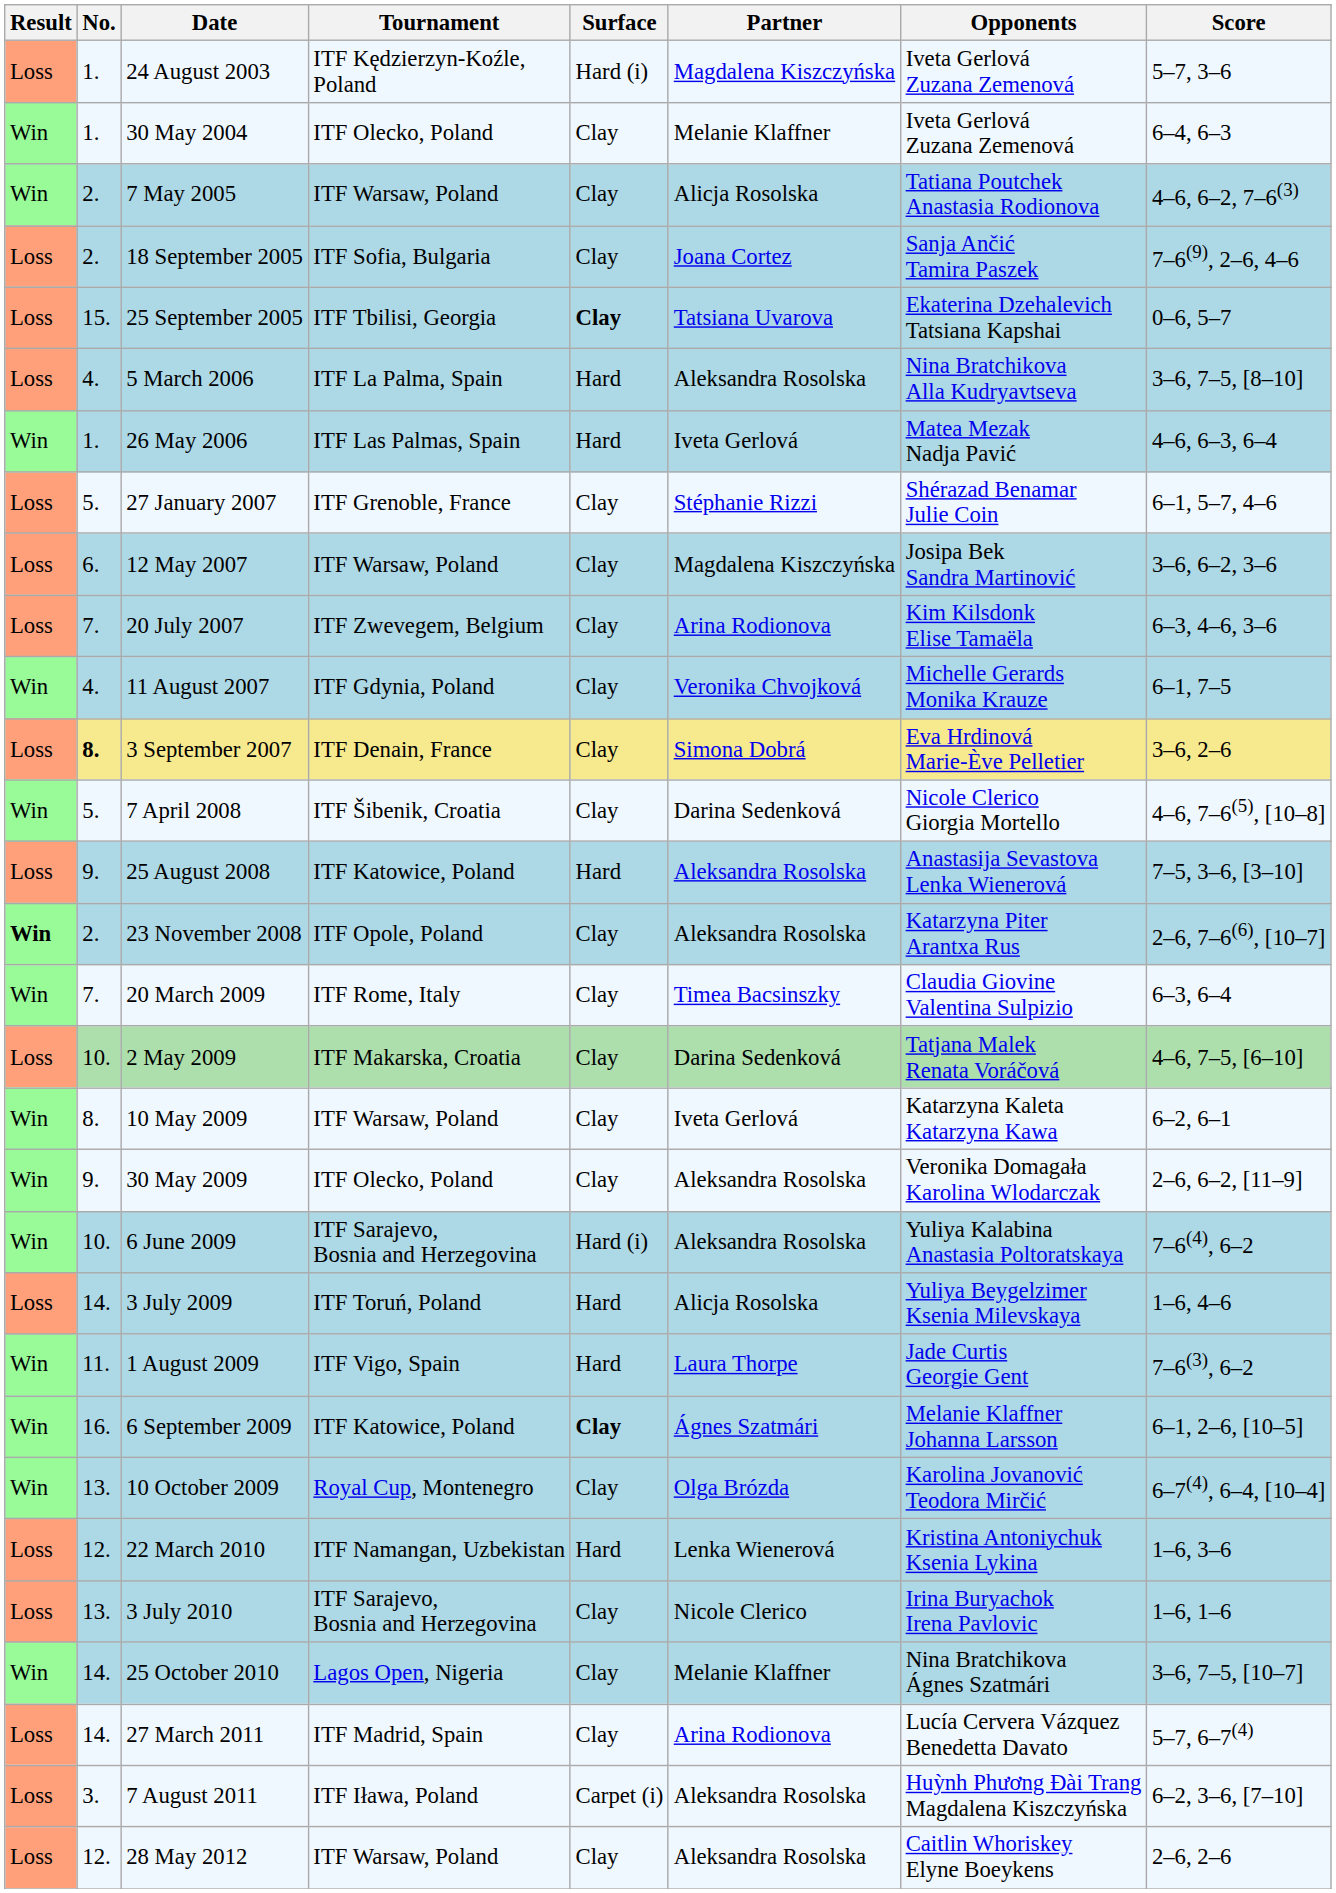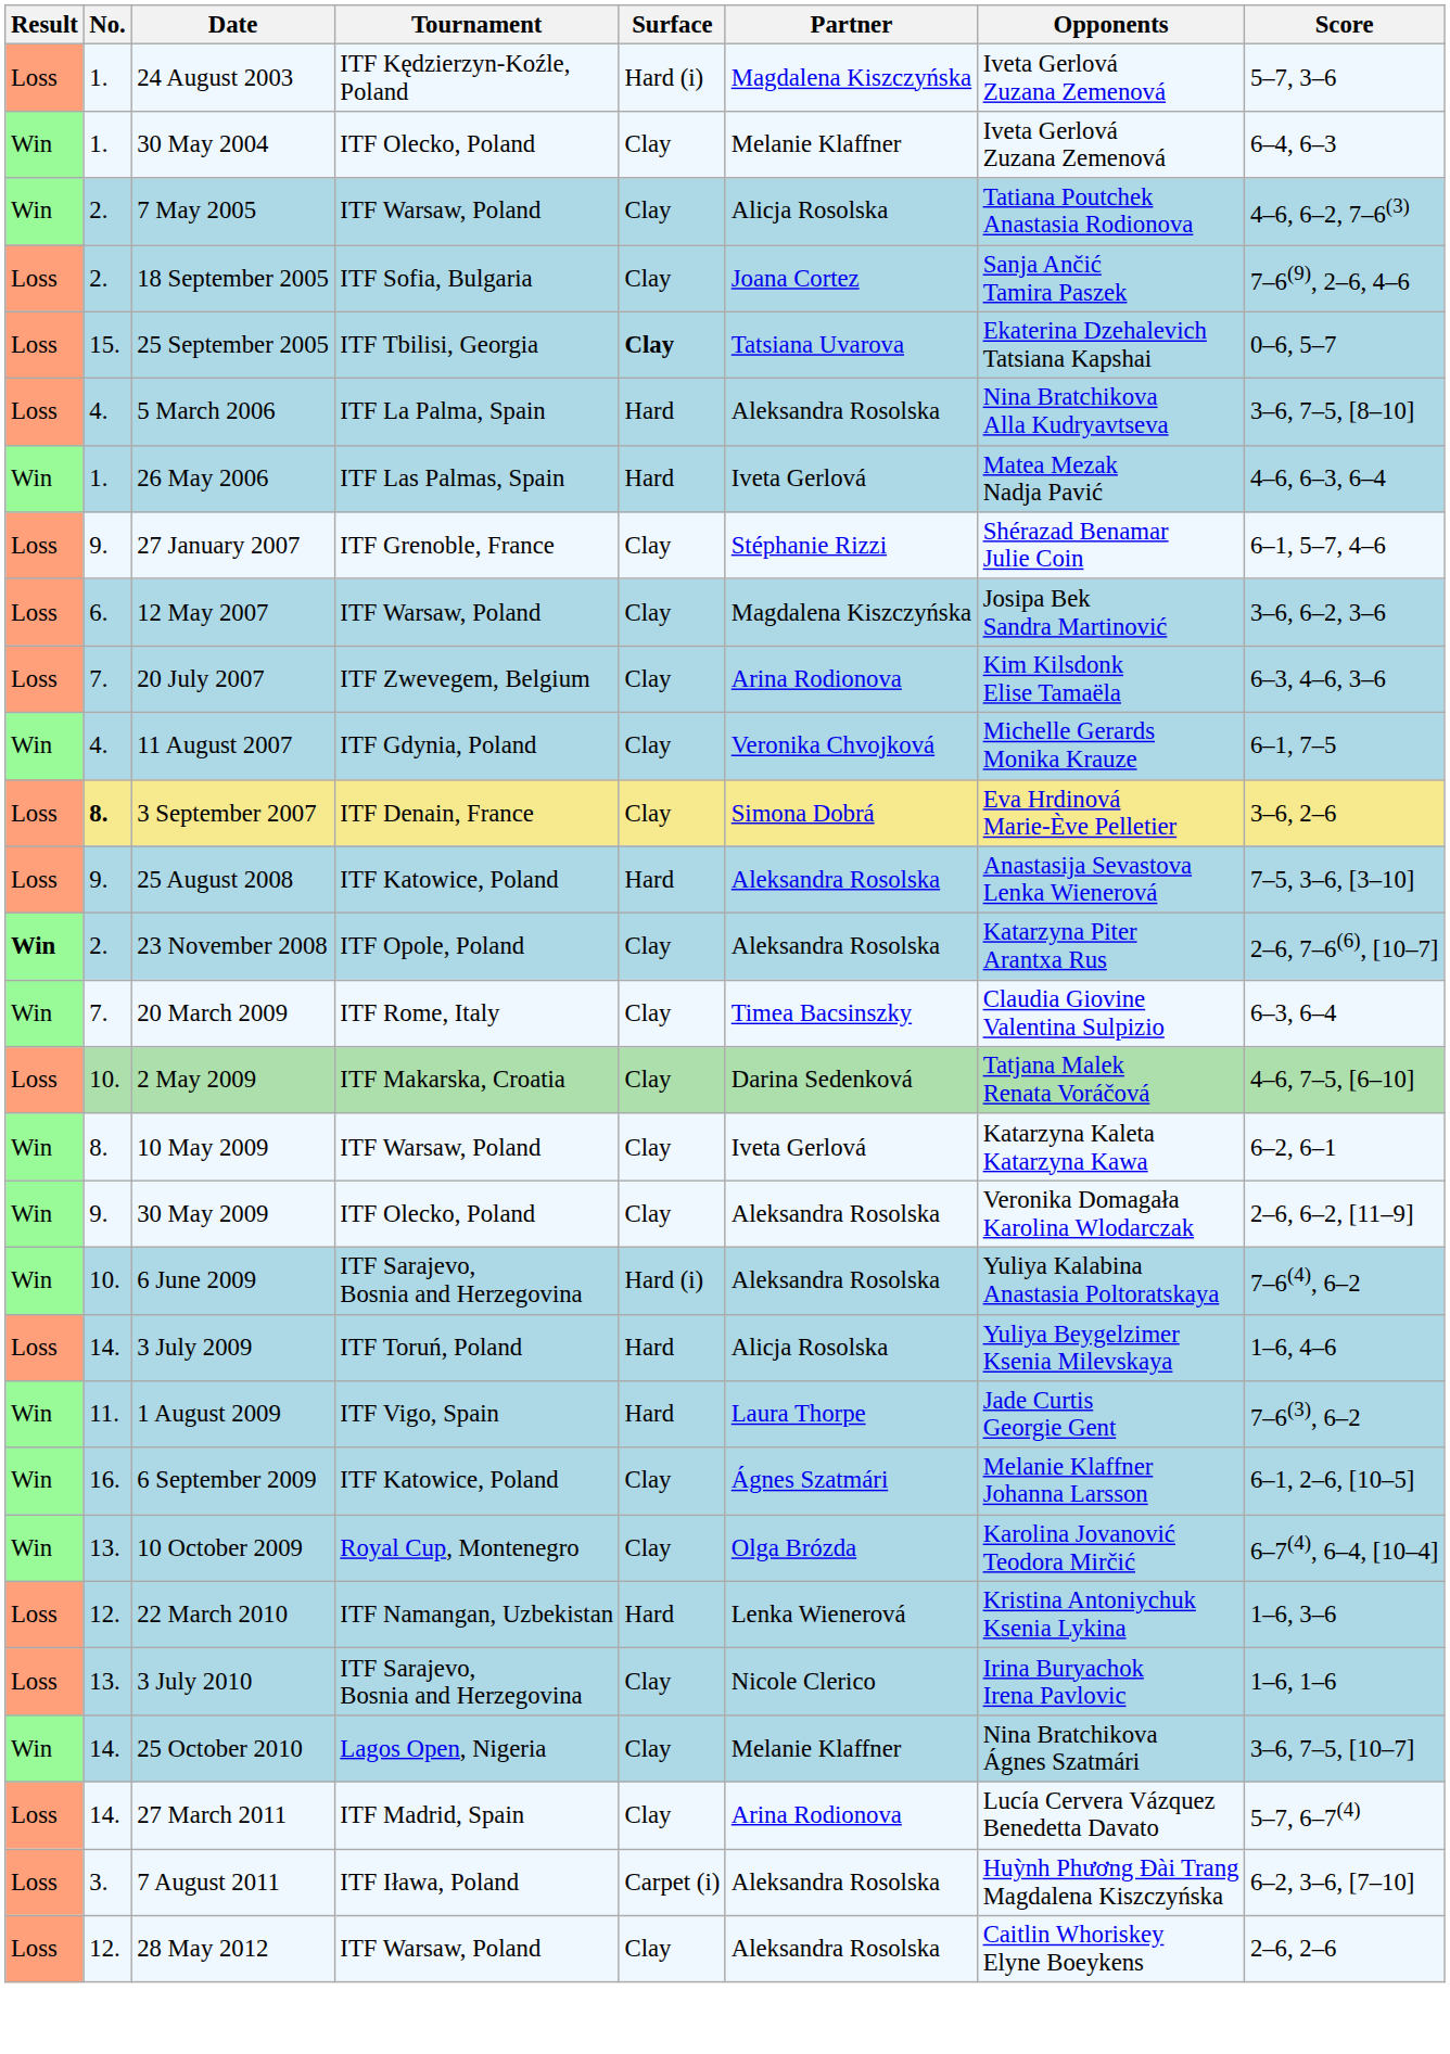27 January 2007 | No.: 5. -> 9.
- row: Win | 5. | 7 April 2008 | ITF Šibenik, Croatia | Clay | Darina Sedenková | Nicole Clerico Giorgia Mortello | 4–6, 7–6(5), [10–8]
6 September 2009 | Surface: bold -> normal
